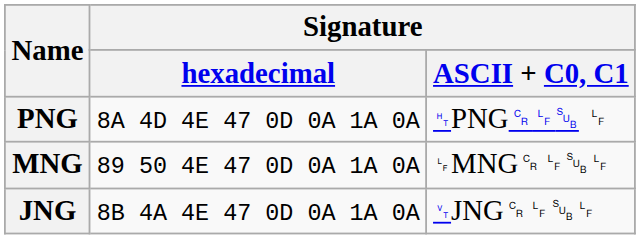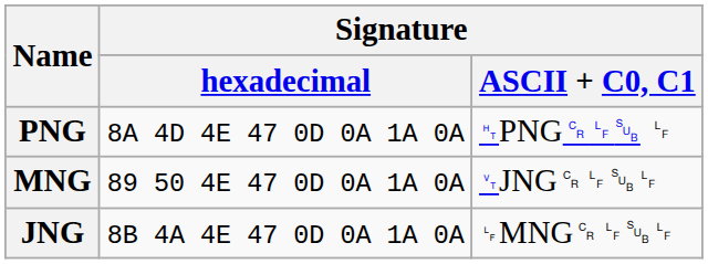MNG | Signature / ASCII + C0, C1: ␊MNG␍␊␚␊ -> ␋JNG␍␊␚␊
JNG | Signature / ASCII + C0, C1: ␋JNG␍␊␚␊ -> ␊MNG␍␊␚␊
